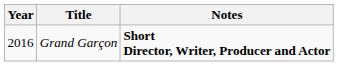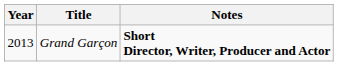Grand Garçon | Year: 2016 -> 2013
